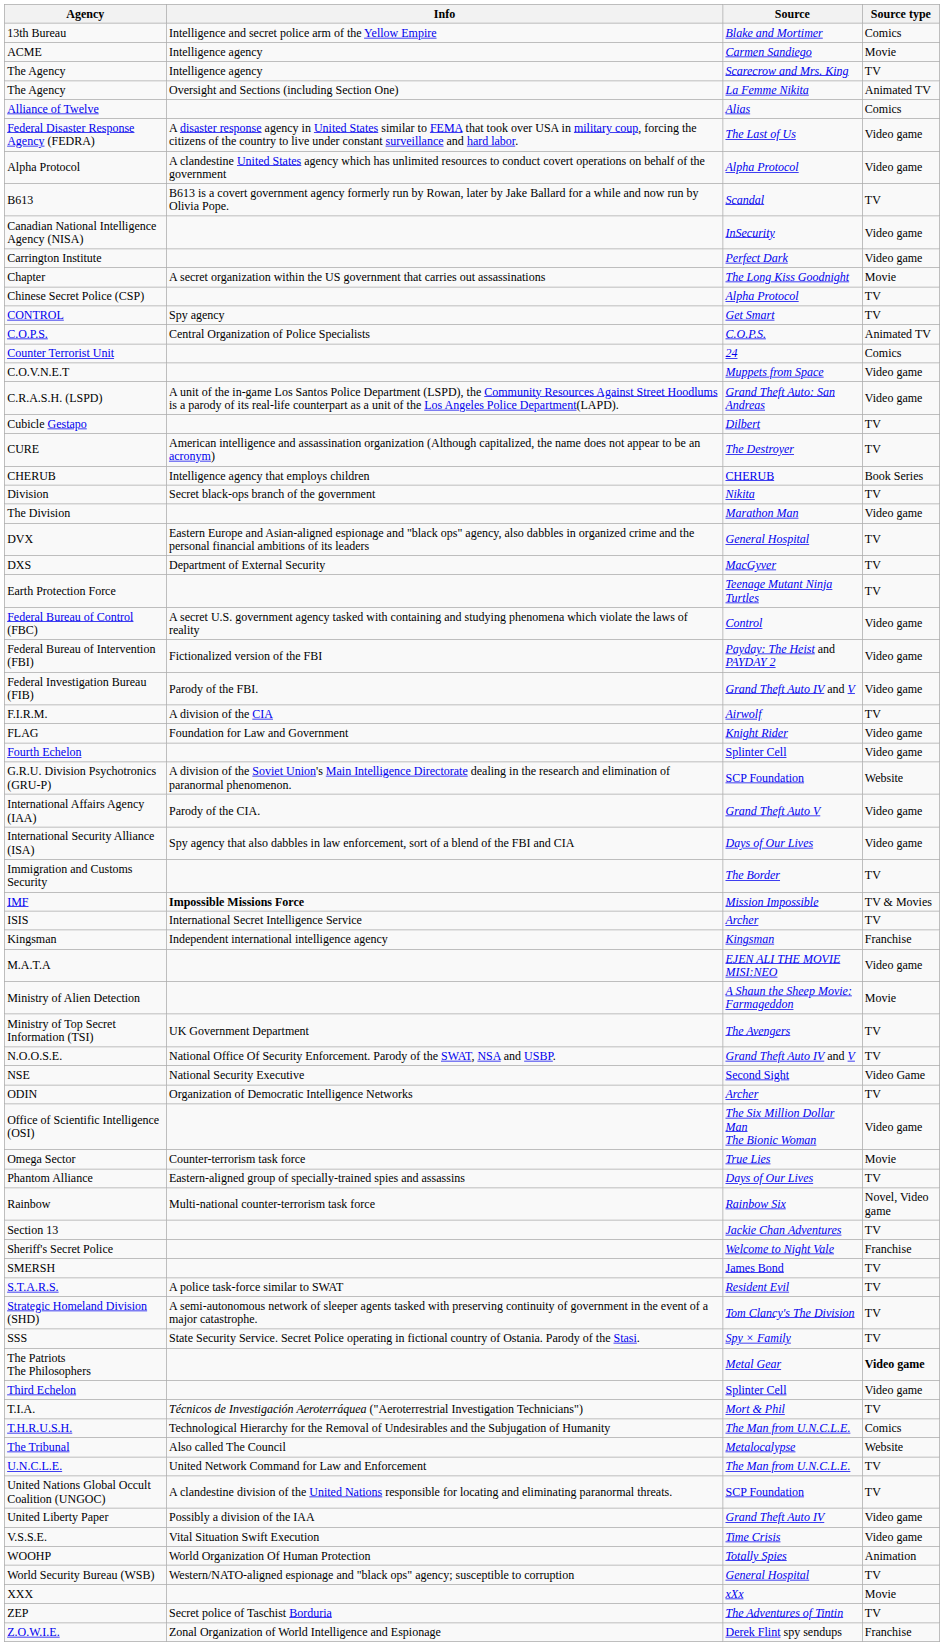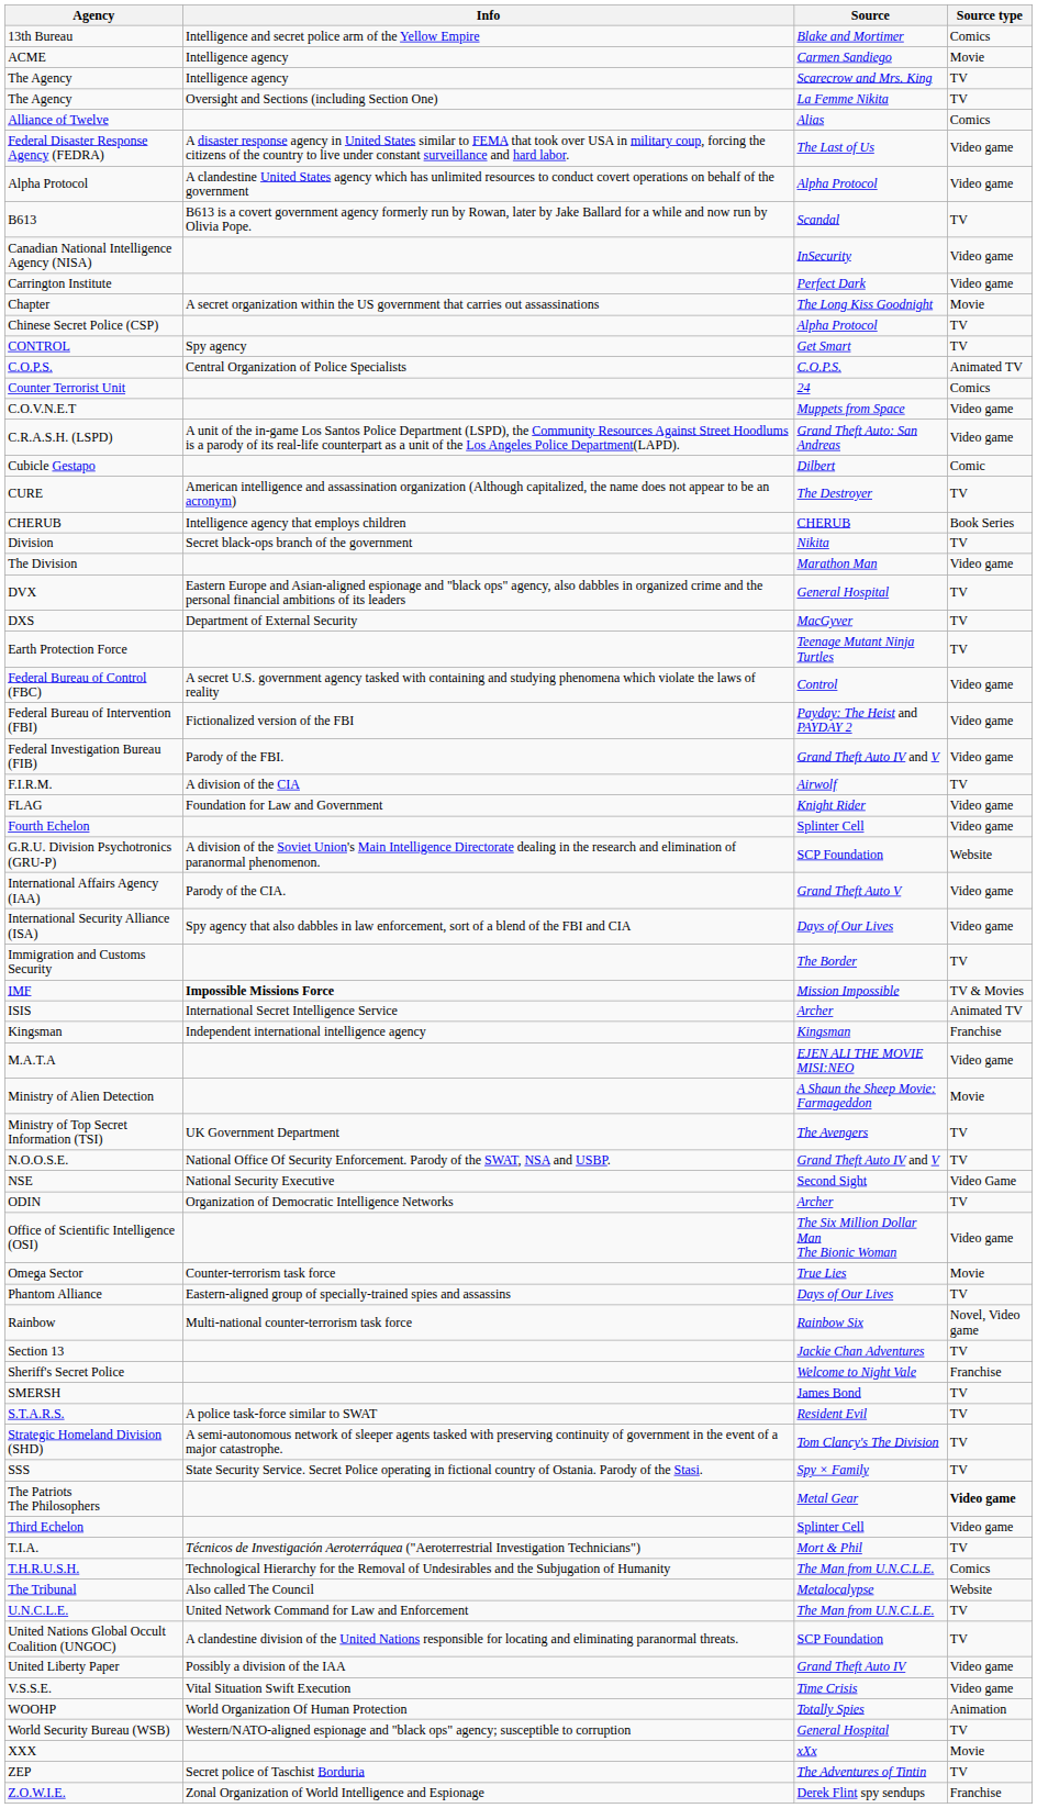The Agency / La Femme Nikita | Source type: Animated TV -> TV
Cubicle Gestapo | Source type: TV -> Comic
ISIS | Source type: TV -> Animated TV
